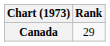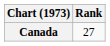Canada | Rank: 29 -> 27
